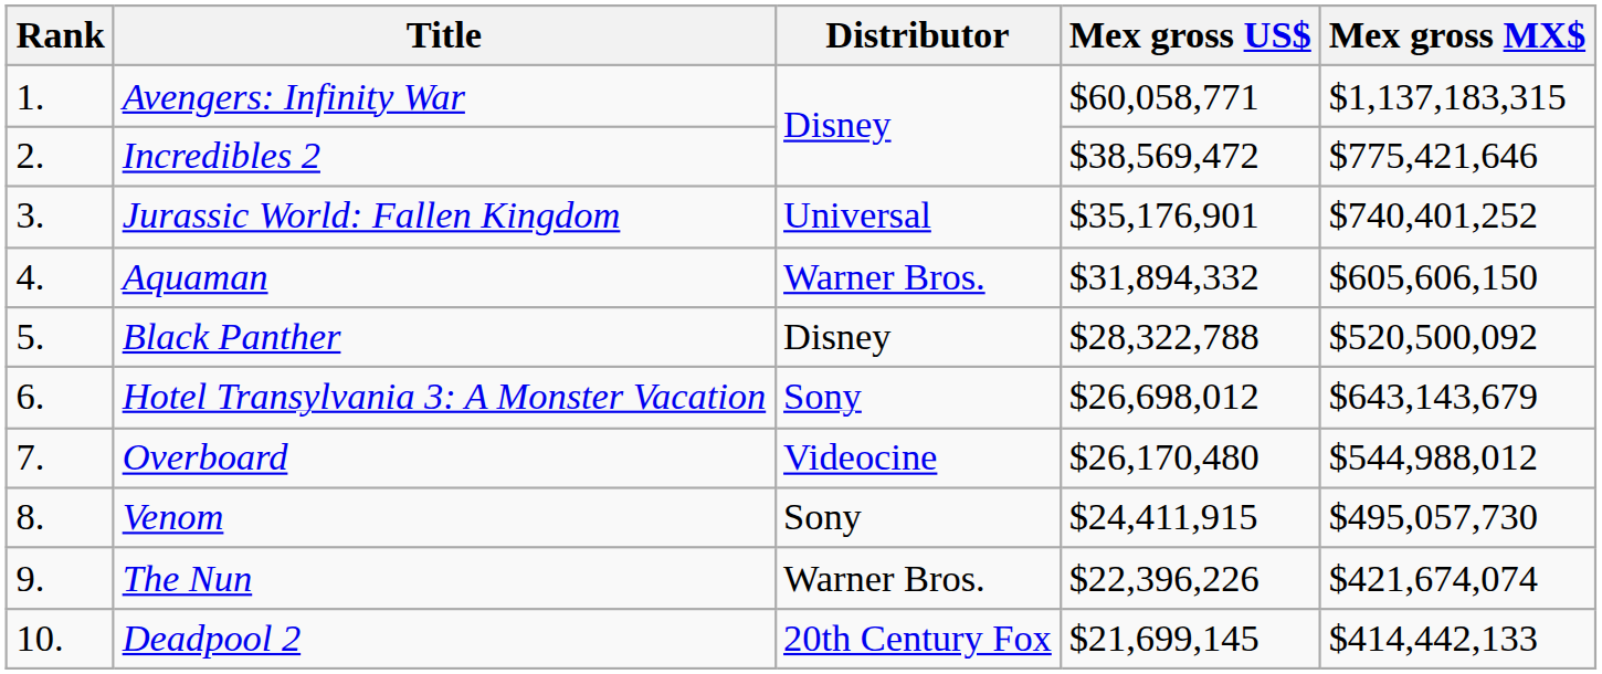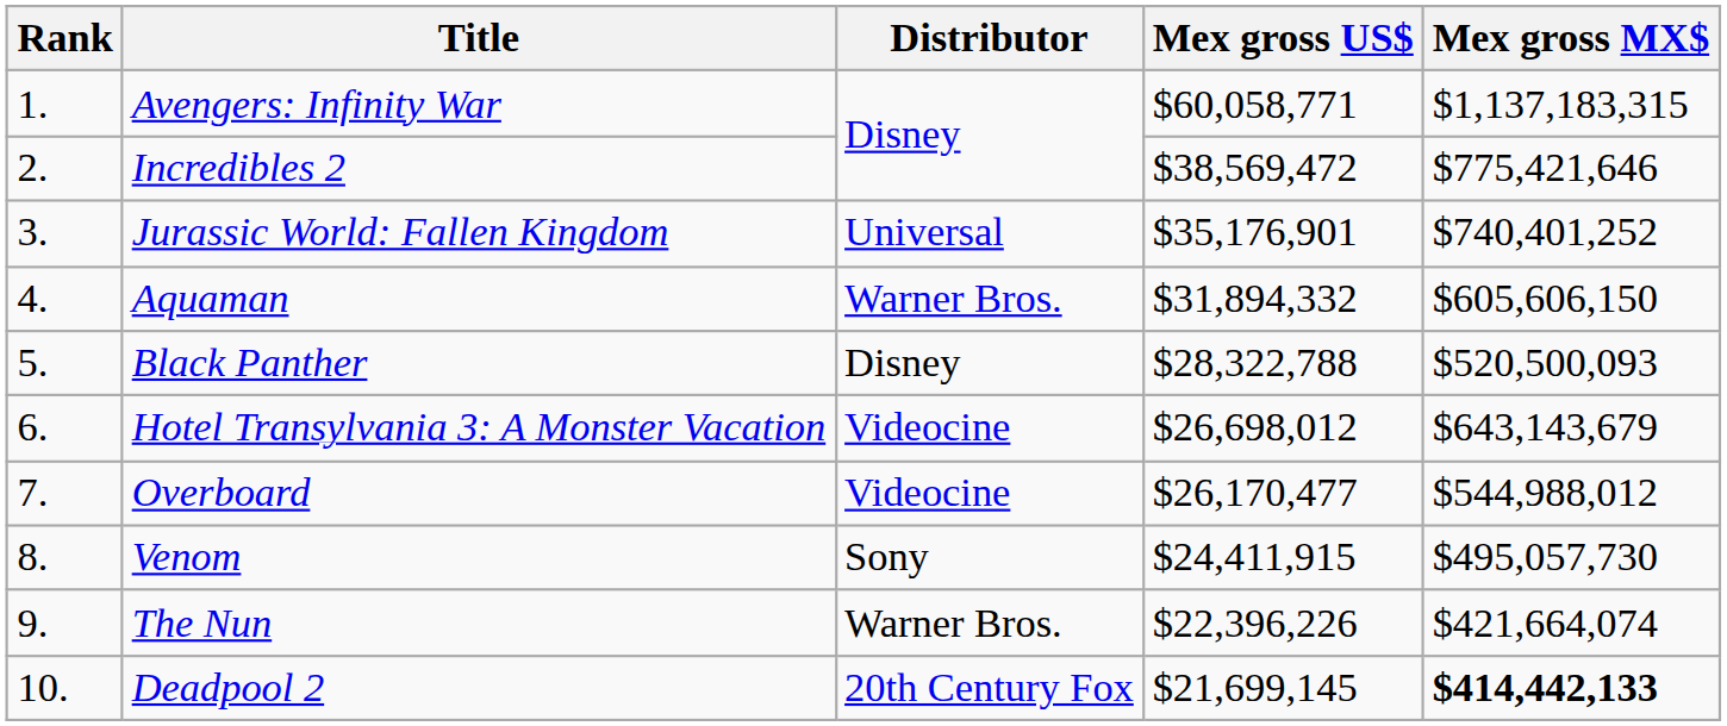Black Panther | Mex gross MX$: $520,500,092 -> $520,500,093
Hotel Transylvania 3: A Monster Vacation | Distributor: Sony -> Videocine
Overboard | Mex gross US$: $26,170,480 -> $26,170,477
The Nun | Mex gross MX$: $421,674,074 -> $421,664,074
Deadpool 2 | Mex gross MX$: normal -> bold
